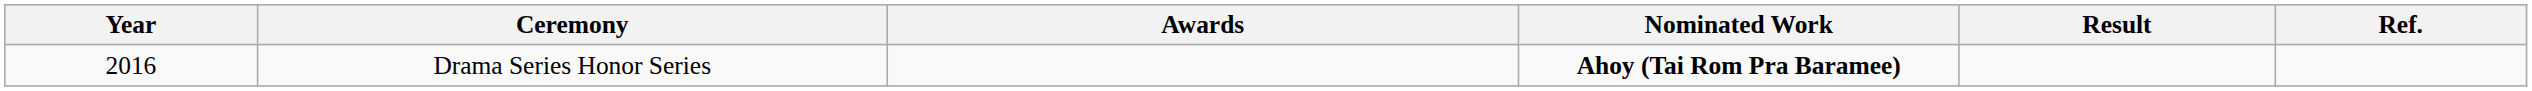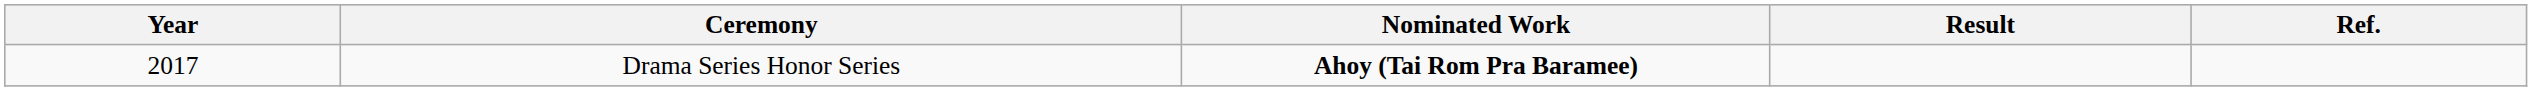- column: Awards
Drama Series Honor Series | Year: 2016 -> 2017
